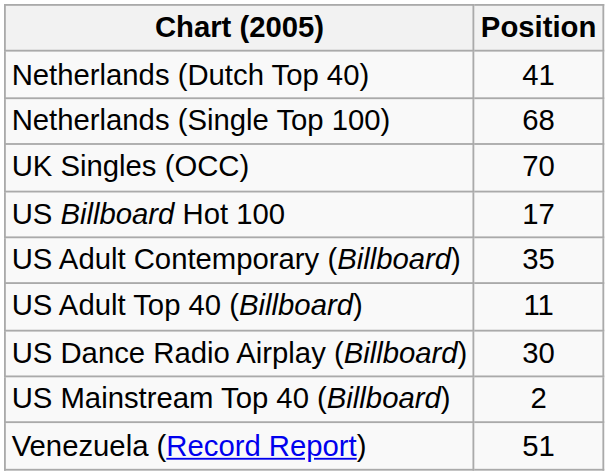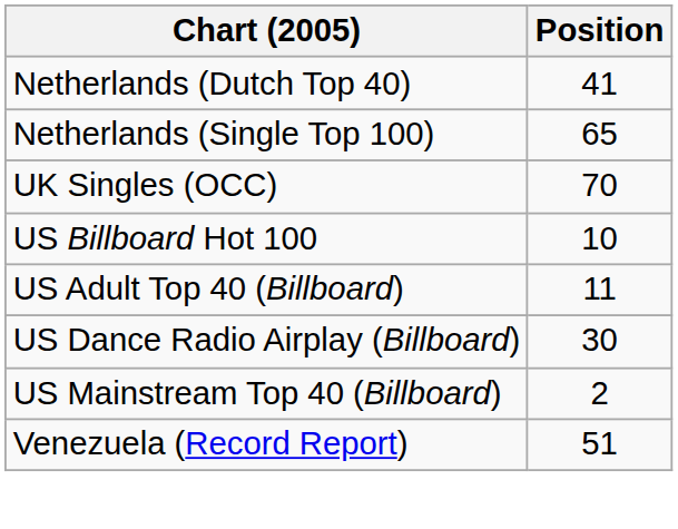Netherlands (Single Top 100) | Position: 68 -> 65
US Billboard Hot 100 | Position: 17 -> 10
- row: US Adult Contemporary (Billboard) | 35
